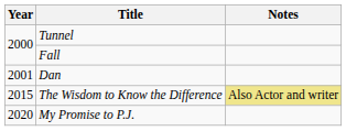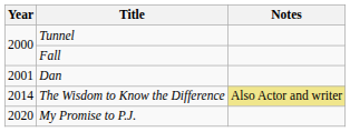The Wisdom to Know the Difference | Year: 2015 -> 2014
